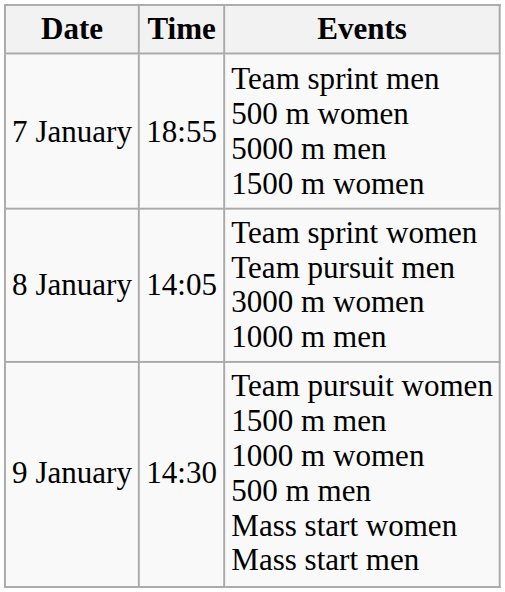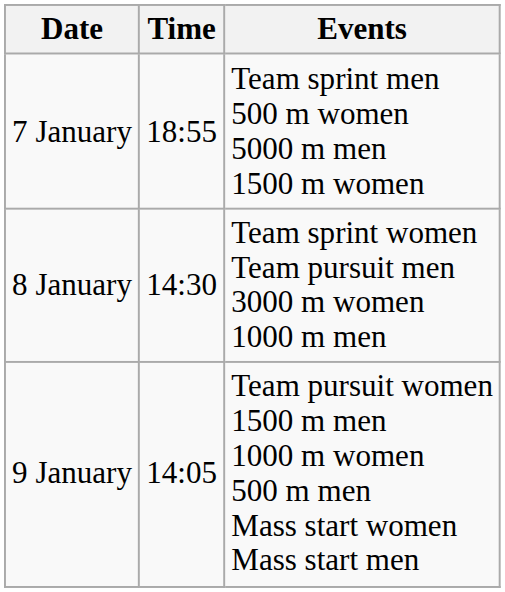8 January | Time: 14:05 -> 14:30
9 January | Time: 14:30 -> 14:05
